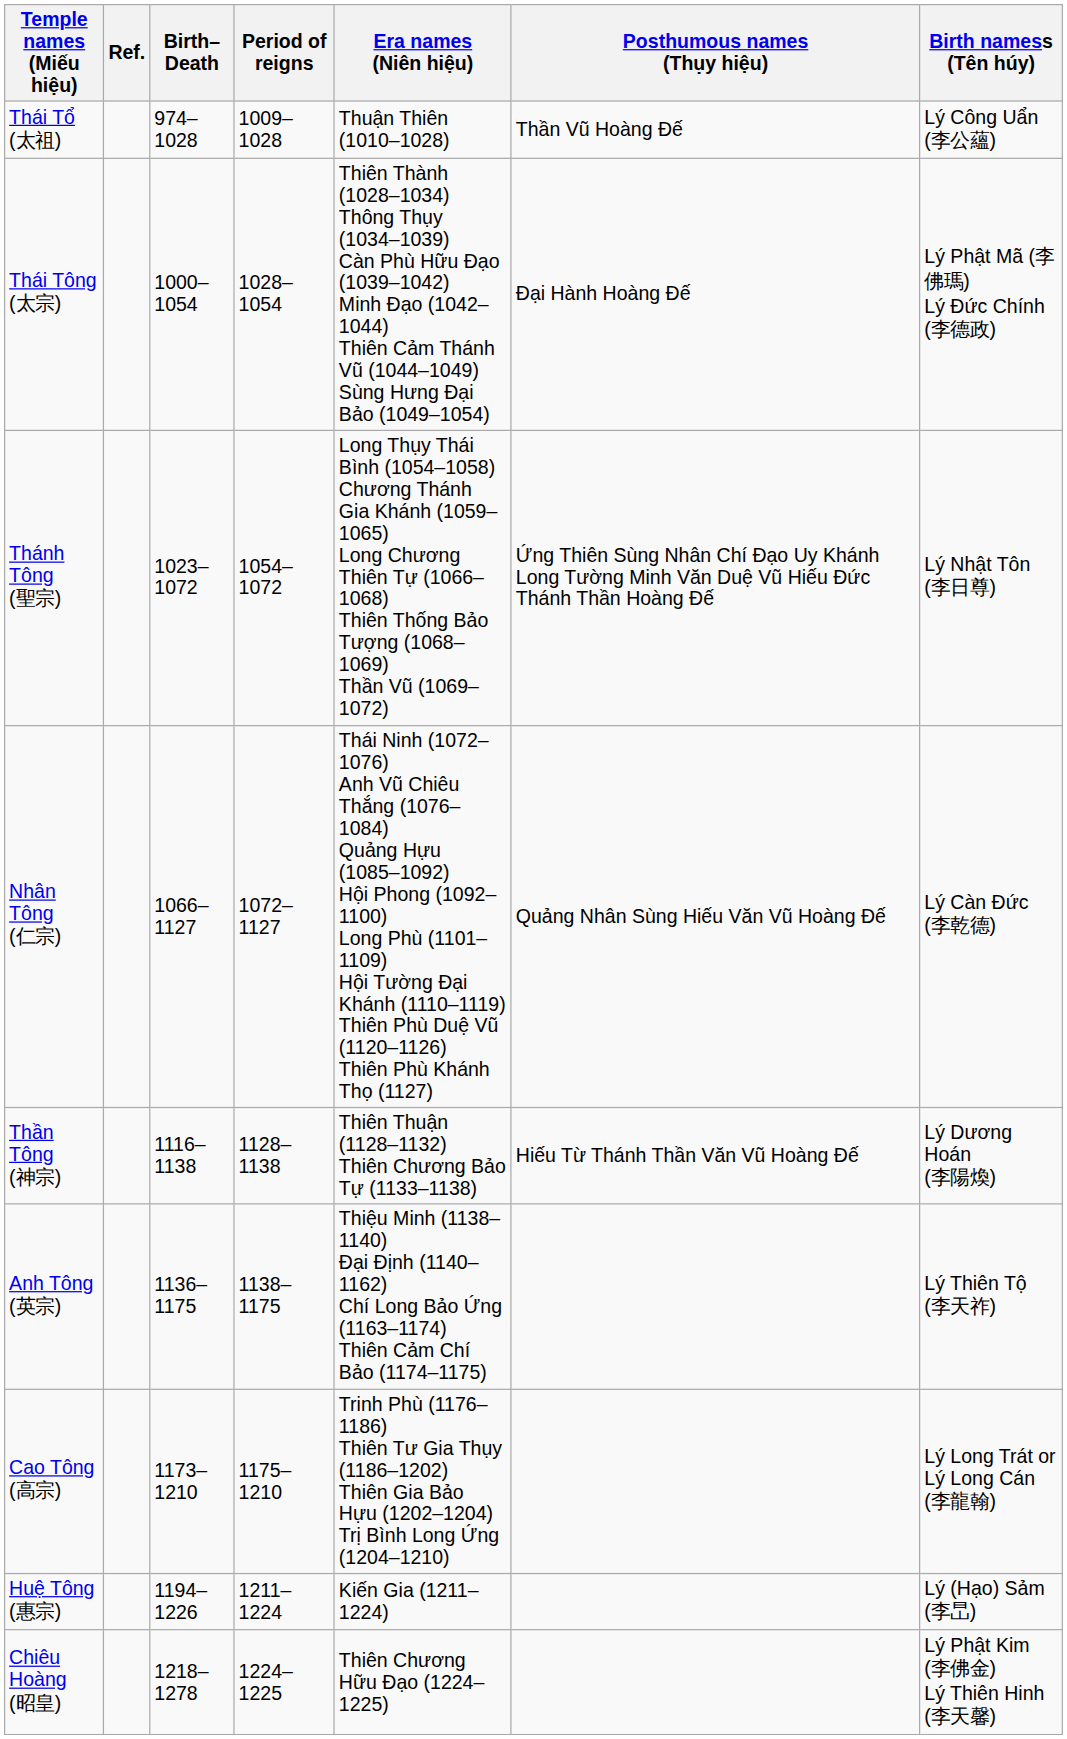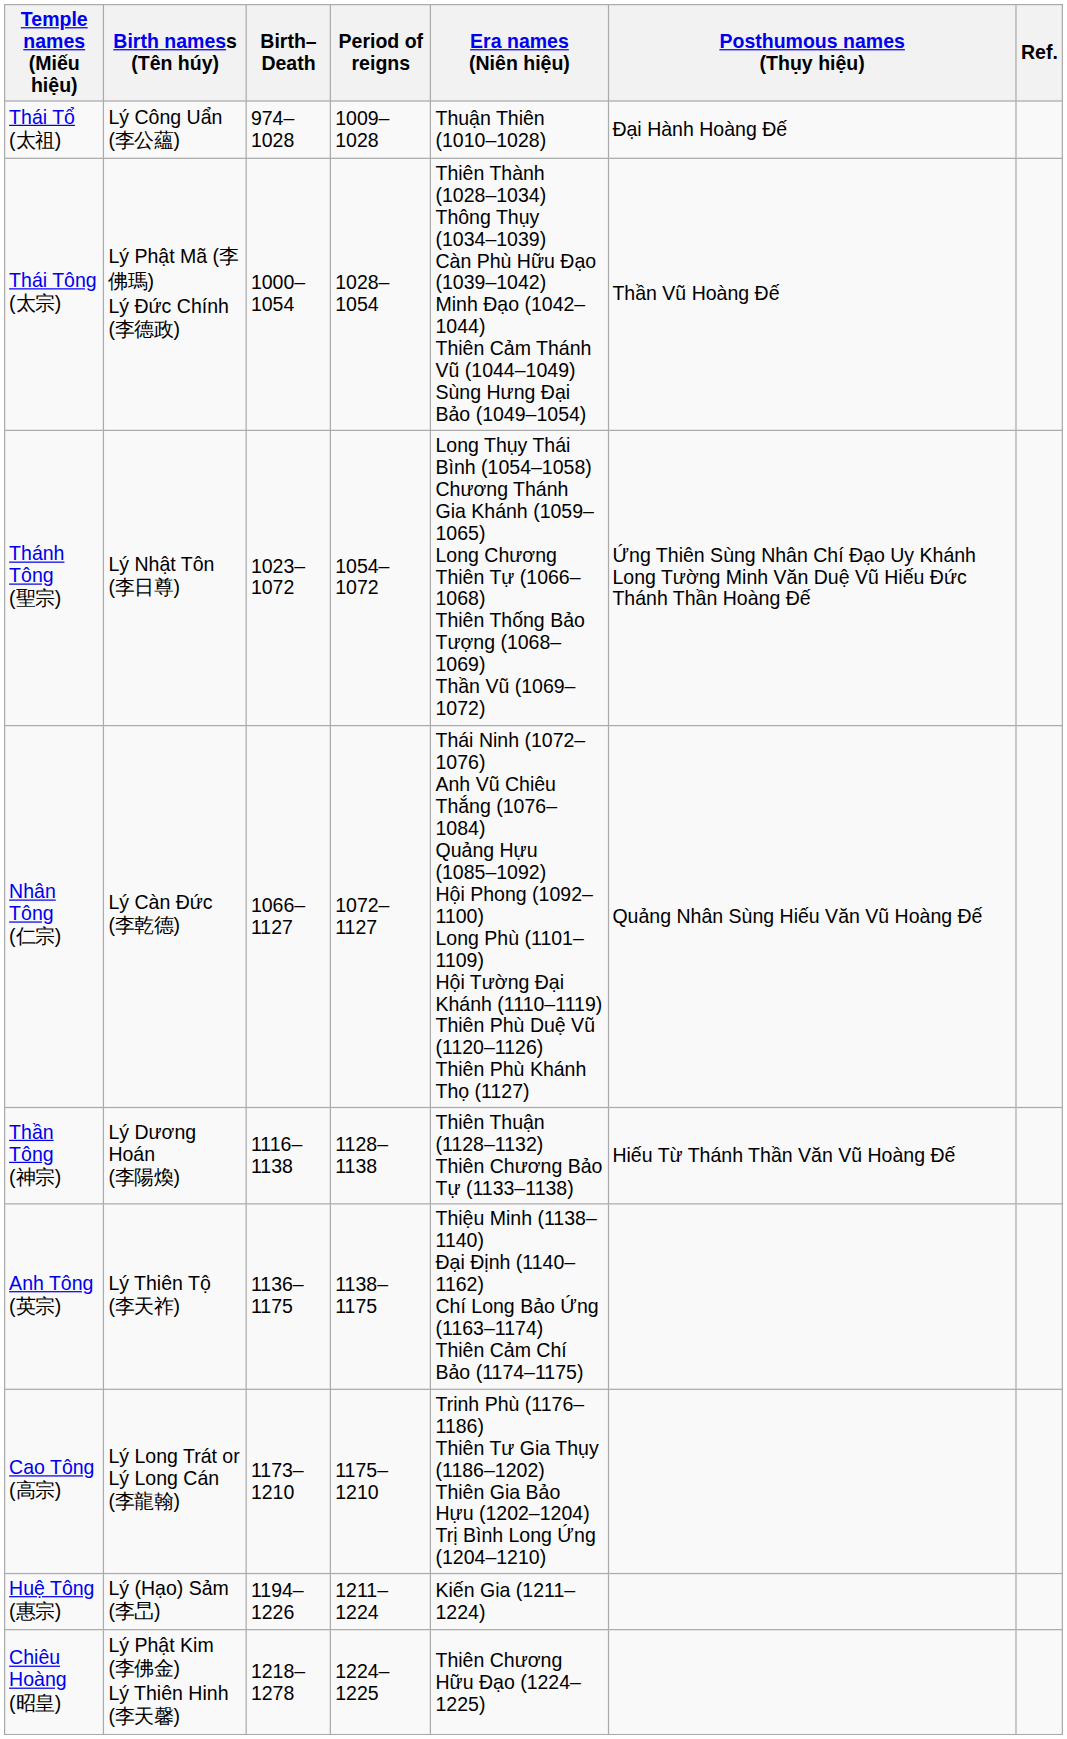columns swapped: Birth namess (Tên húy) <-> Ref.
Thái Tổ (太祖) | Posthumous names (Thụy hiệu): Thần Vũ Hoàng Đế -> Đại Hành Hoàng Đế
Thái Tông (太宗) | Posthumous names (Thụy hiệu): Đại Hành Hoàng Đế -> Thần Vũ Hoàng Đế
